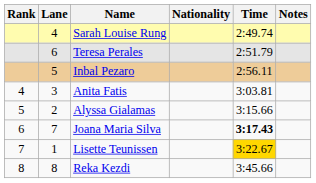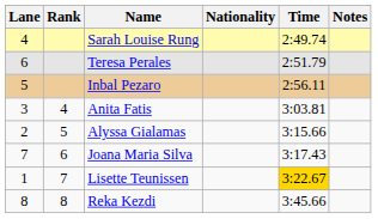columns swapped: Rank <-> Lane
Joana Maria Silva | Time: bold -> normal
